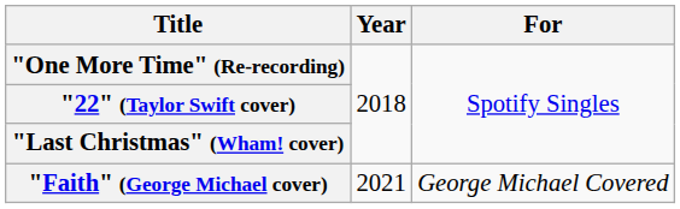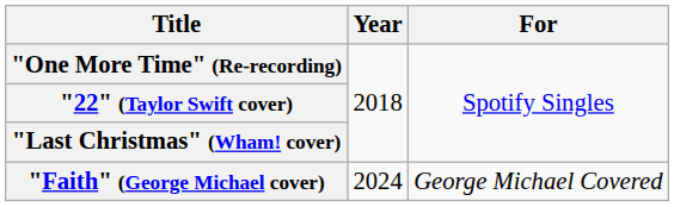"Faith" (George Michael cover) | Year: 2021 -> 2024
